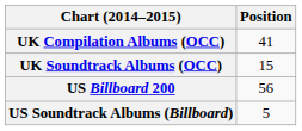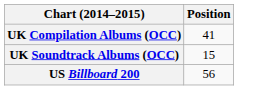- row: US Soundtrack Albums (Billboard) | 5
